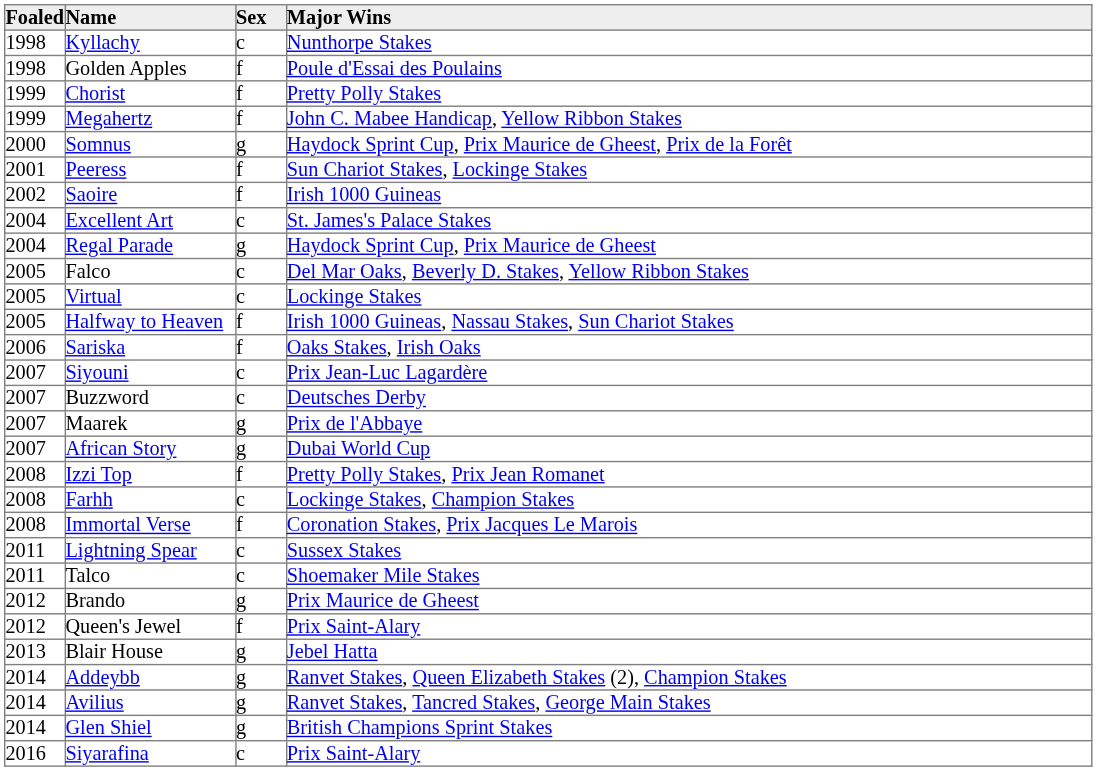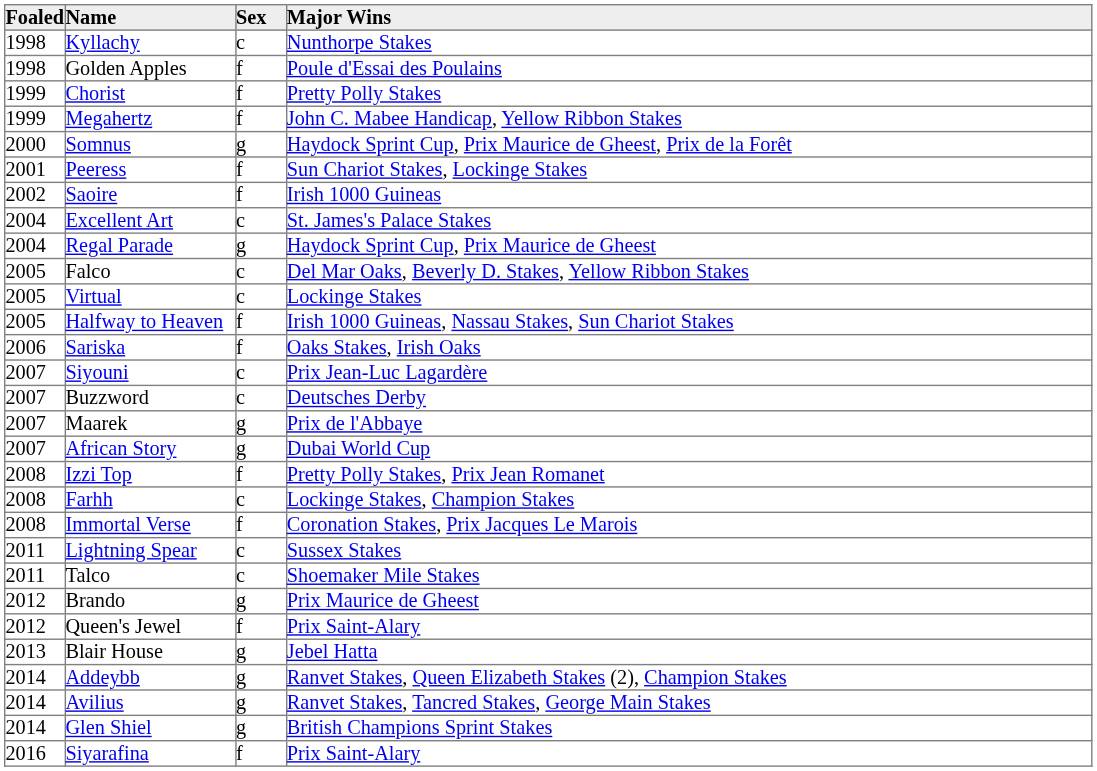Siyarafina | Sex: c -> f
